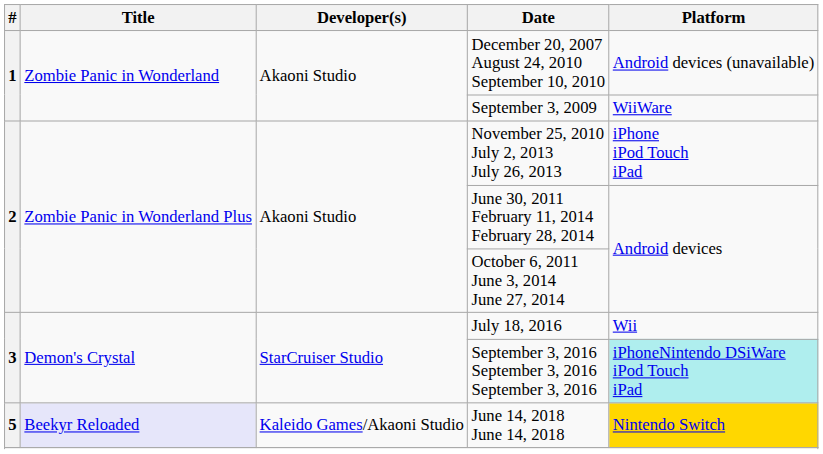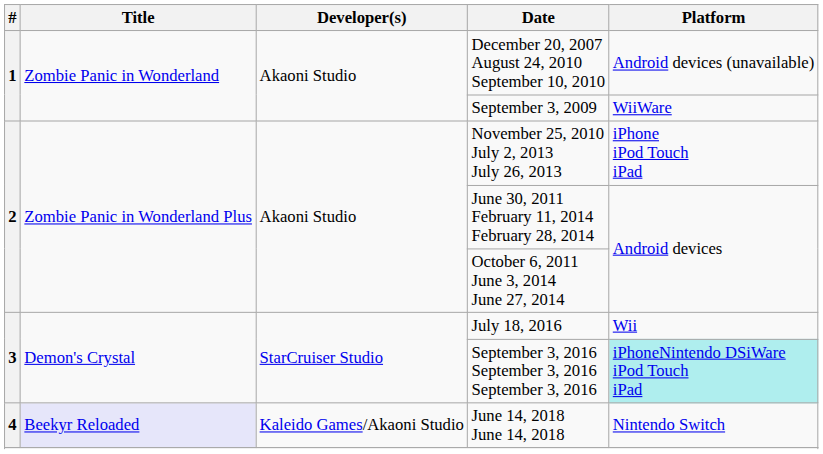June 14, 2018 June 14, 2018 | #: 5 -> 4
June 14, 2018 June 14, 2018 | Platform: gold background -> no background
